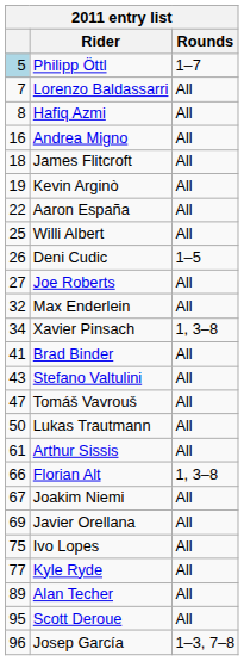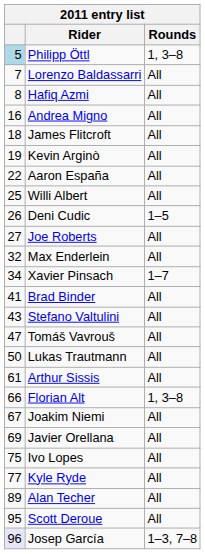Philipp Öttl | Rounds: 1–7 -> 1, 3–8
Xavier Pinsach | Rounds: 1, 3–8 -> 1–7
Josep García | column 1: no background -> lavender background
